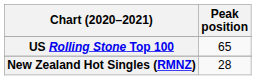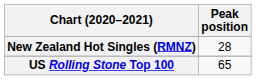rows swapped: New Zealand Hot Singles (RMNZ) <-> US Rolling Stone Top 100
